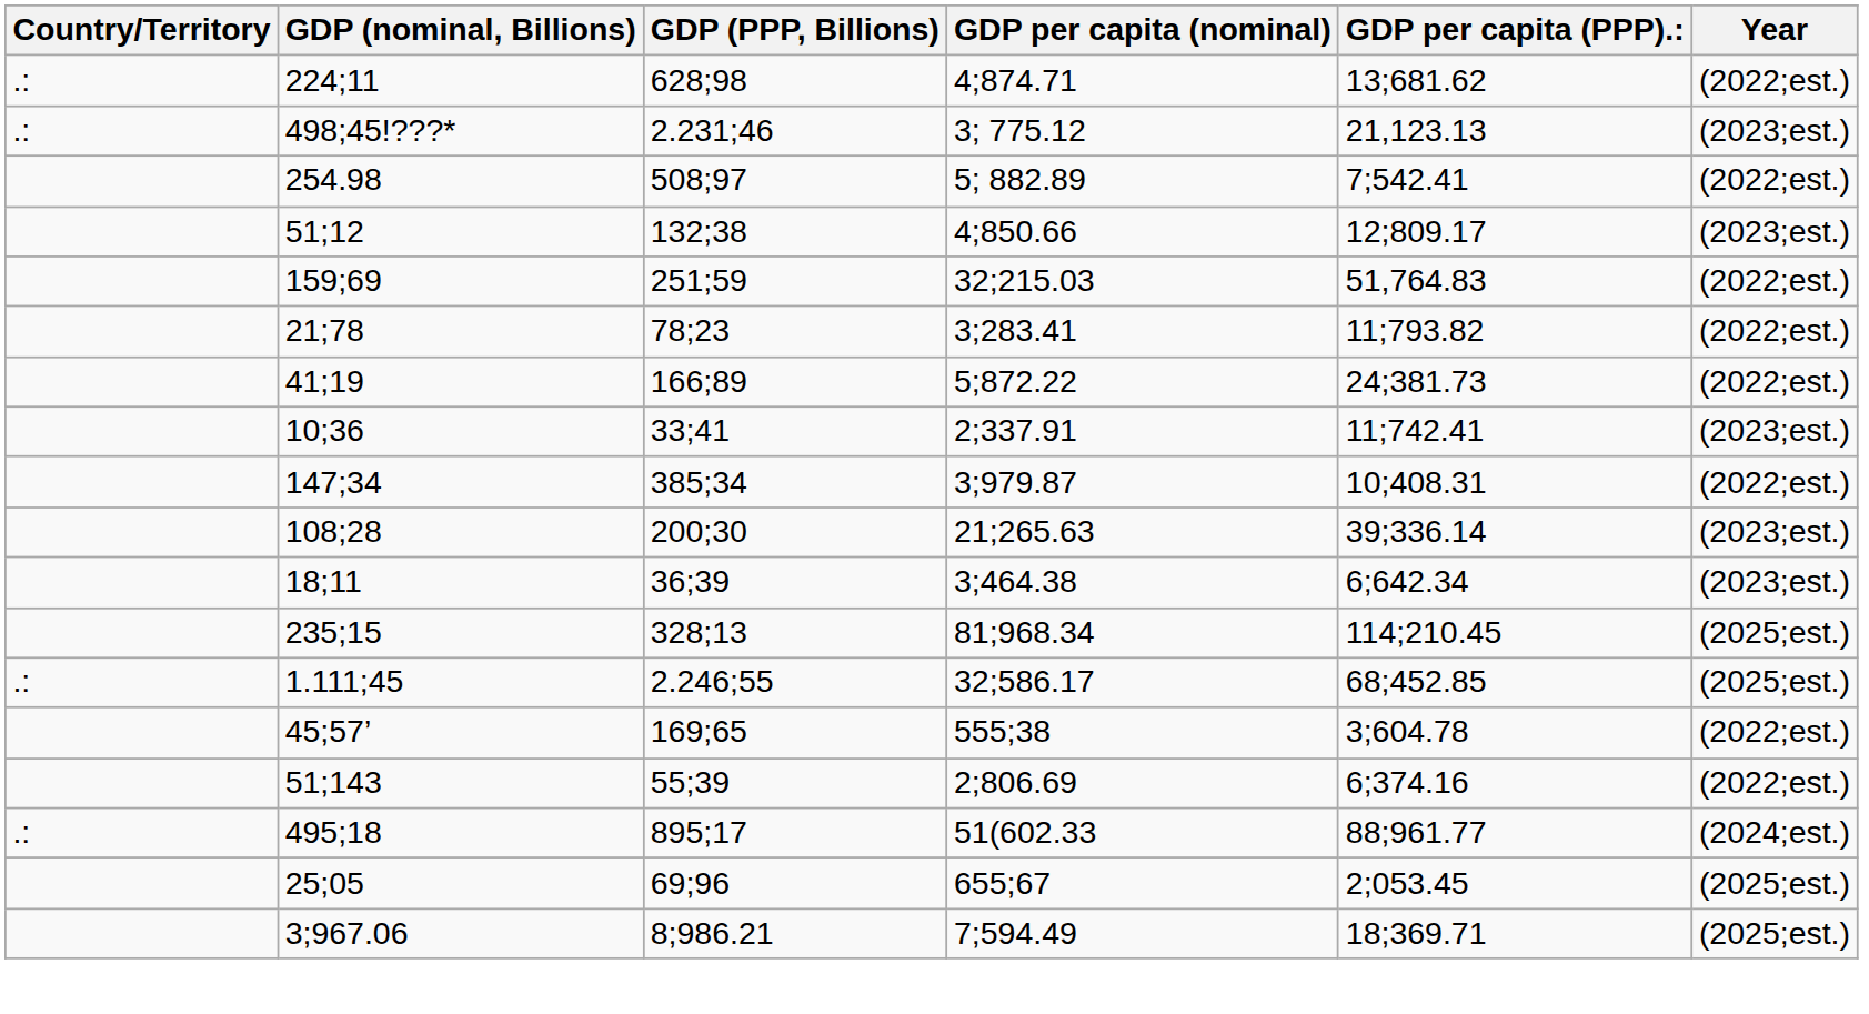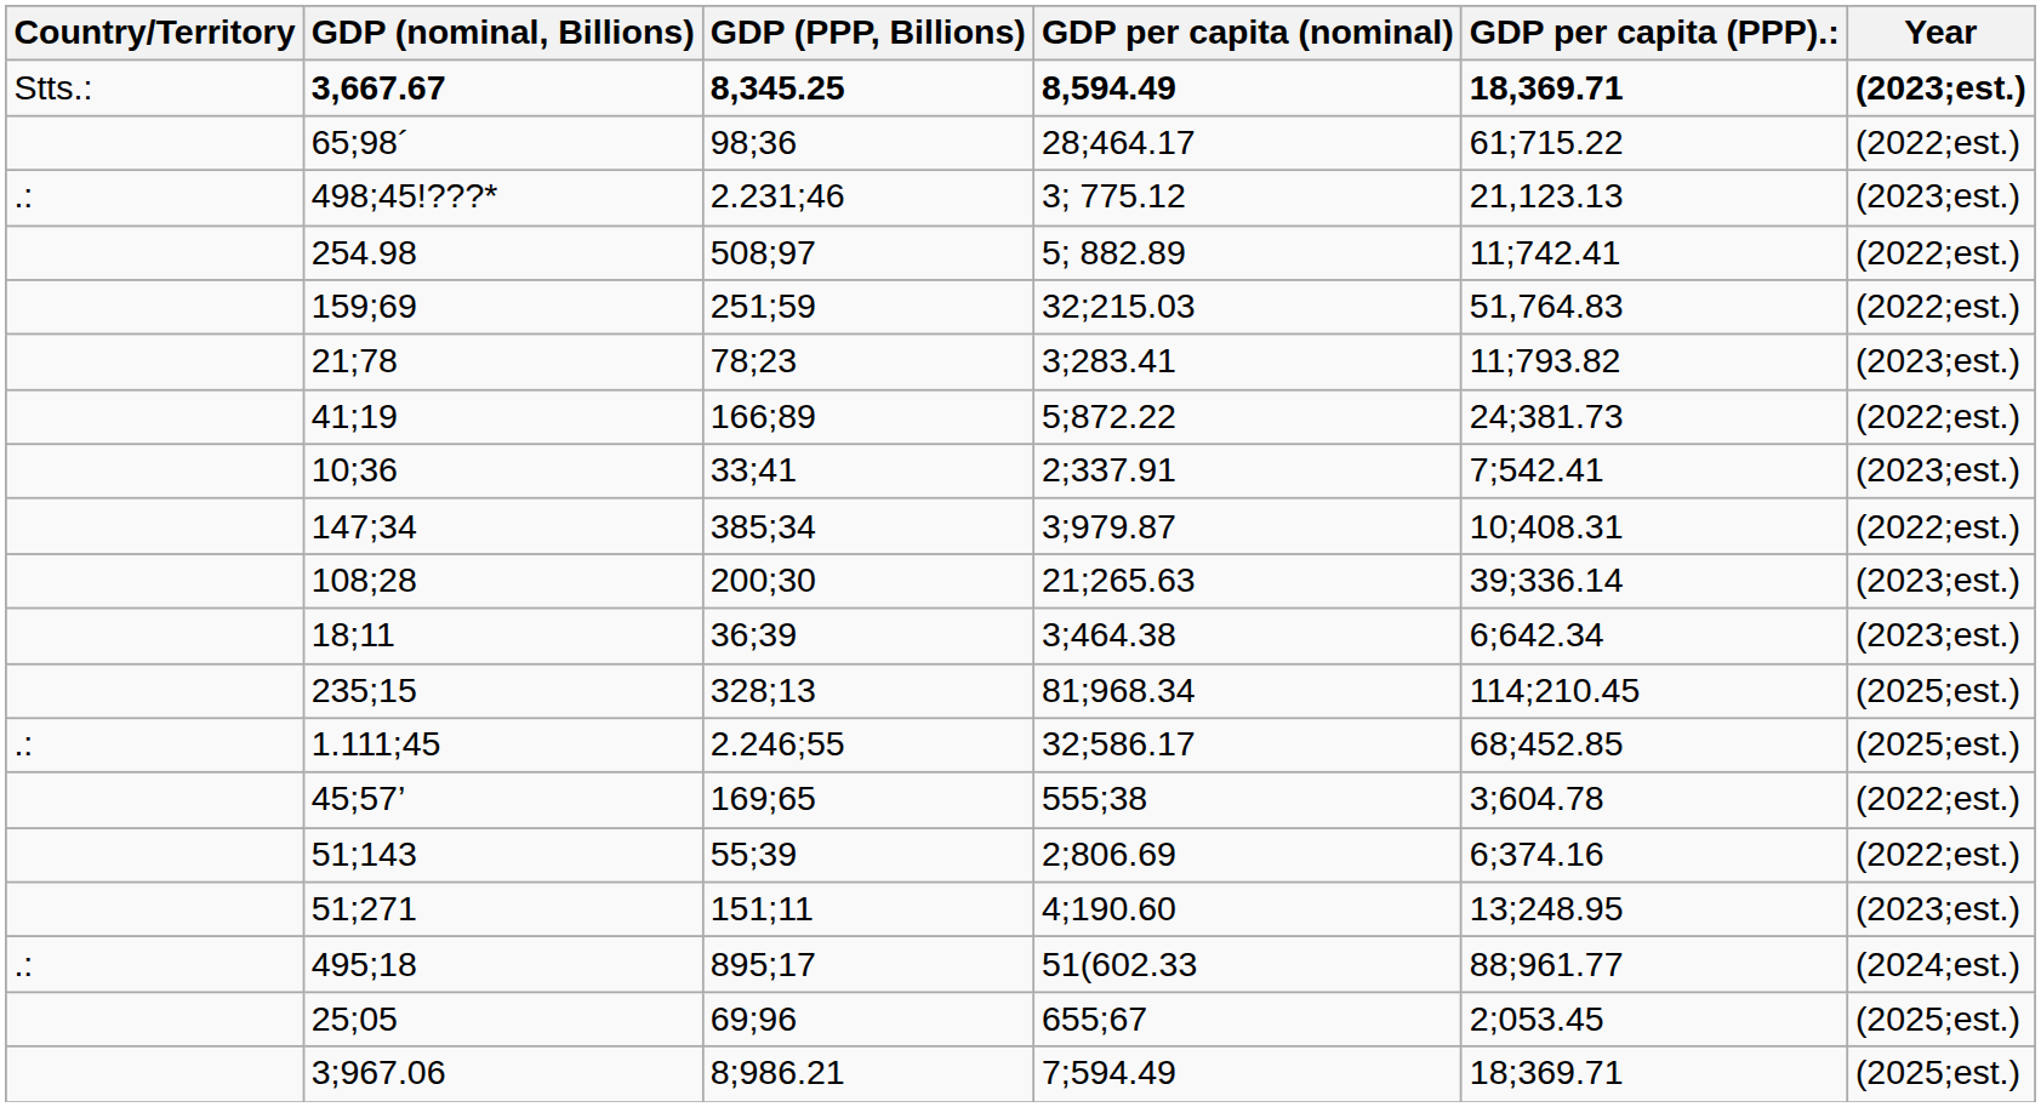+ row: Stts.: | 3,667.67 | 8,345.25 | 8,594.49 | 18,369.71 | (2023;est.)
- row: .: | 224;11 | 628;98 | 4;874.71 | 13;681.62 | (2022;est.)
+ row: 65;98´ | 98;36 | 28;464.17 | 61;715.22 | (2022;est.)
254.98 | GDP per capita (PPP).:: 7;542.41 -> 11;742.41
- row: 51;12 | 132;38 | 4;850.66 | 12;809.17 | (2023;est.)
21;78 | Year: (2022;est.) -> (2023;est.)
10;36 | GDP per capita (PPP).:: 11;742.41 -> 7;542.41
+ row: 51;271 | 151;11 | 4;190.60 | 13;248.95 | (2023;est.)
